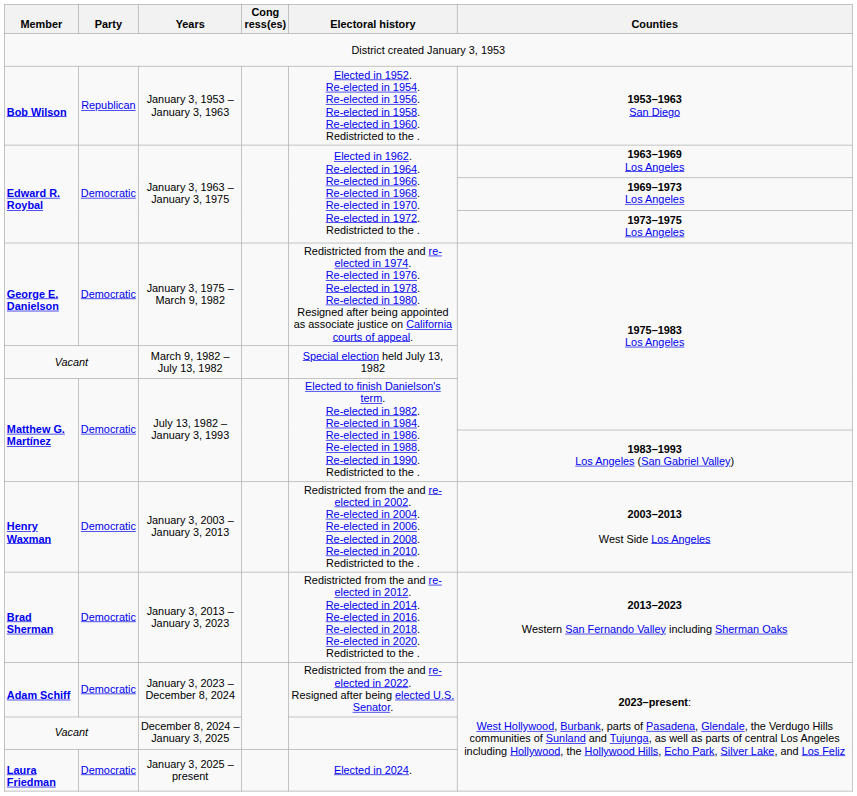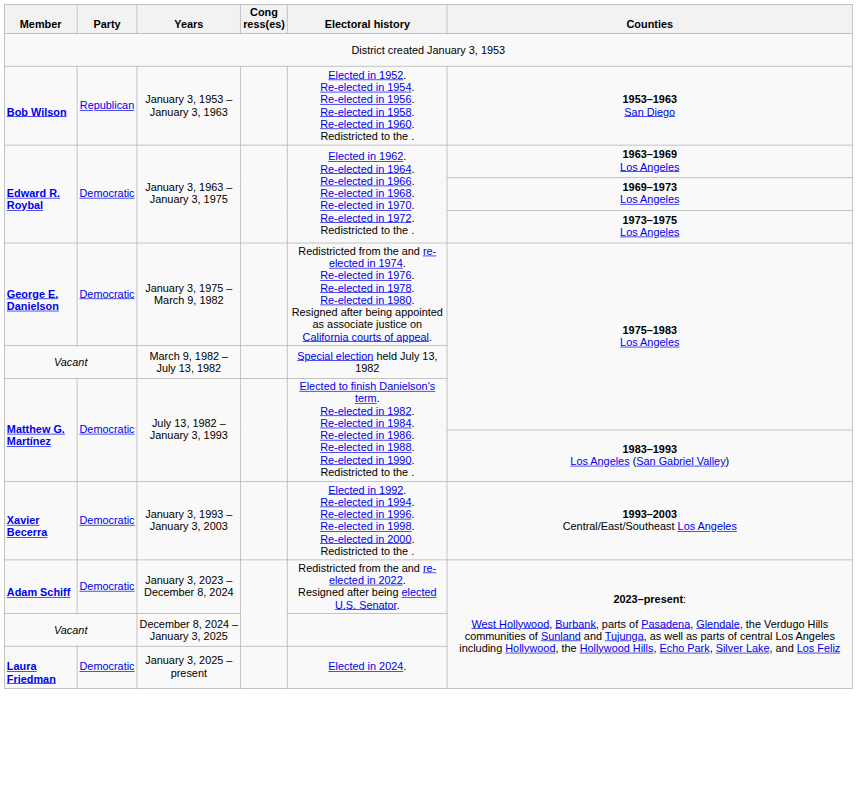+ row: Xavier Becerra | Democratic | January 3, 1993 – January 3, 2003 | Elected in 1992. Re-elected in 1994. Re-elected in 1996. Re-elected in 1998. Re-elected in 2000. Redistricted to the . | 1993–2003 Central/East/Southeast Los Angeles
- row: Henry Waxman | Democratic | January 3, 2003 – January 3, 2013 | Redistricted from the and re-elected in 2002. Re-elected in 2004. Re-elected in 2006. Re-elected in 2008. Re-elected in 2010. Redistricted to the . | 2003–2013 West Side Los Angeles
- row: Brad Sherman | Democratic | January 3, 2013 – January 3, 2023 | Redistricted from the and re-elected in 2012. Re-elected in 2014. Re-elected in 2016. Re-elected in 2018. Re-elected in 2020. Redistricted to the . | 2013–2023 Western San Fernando Valley including Sherman Oaks
